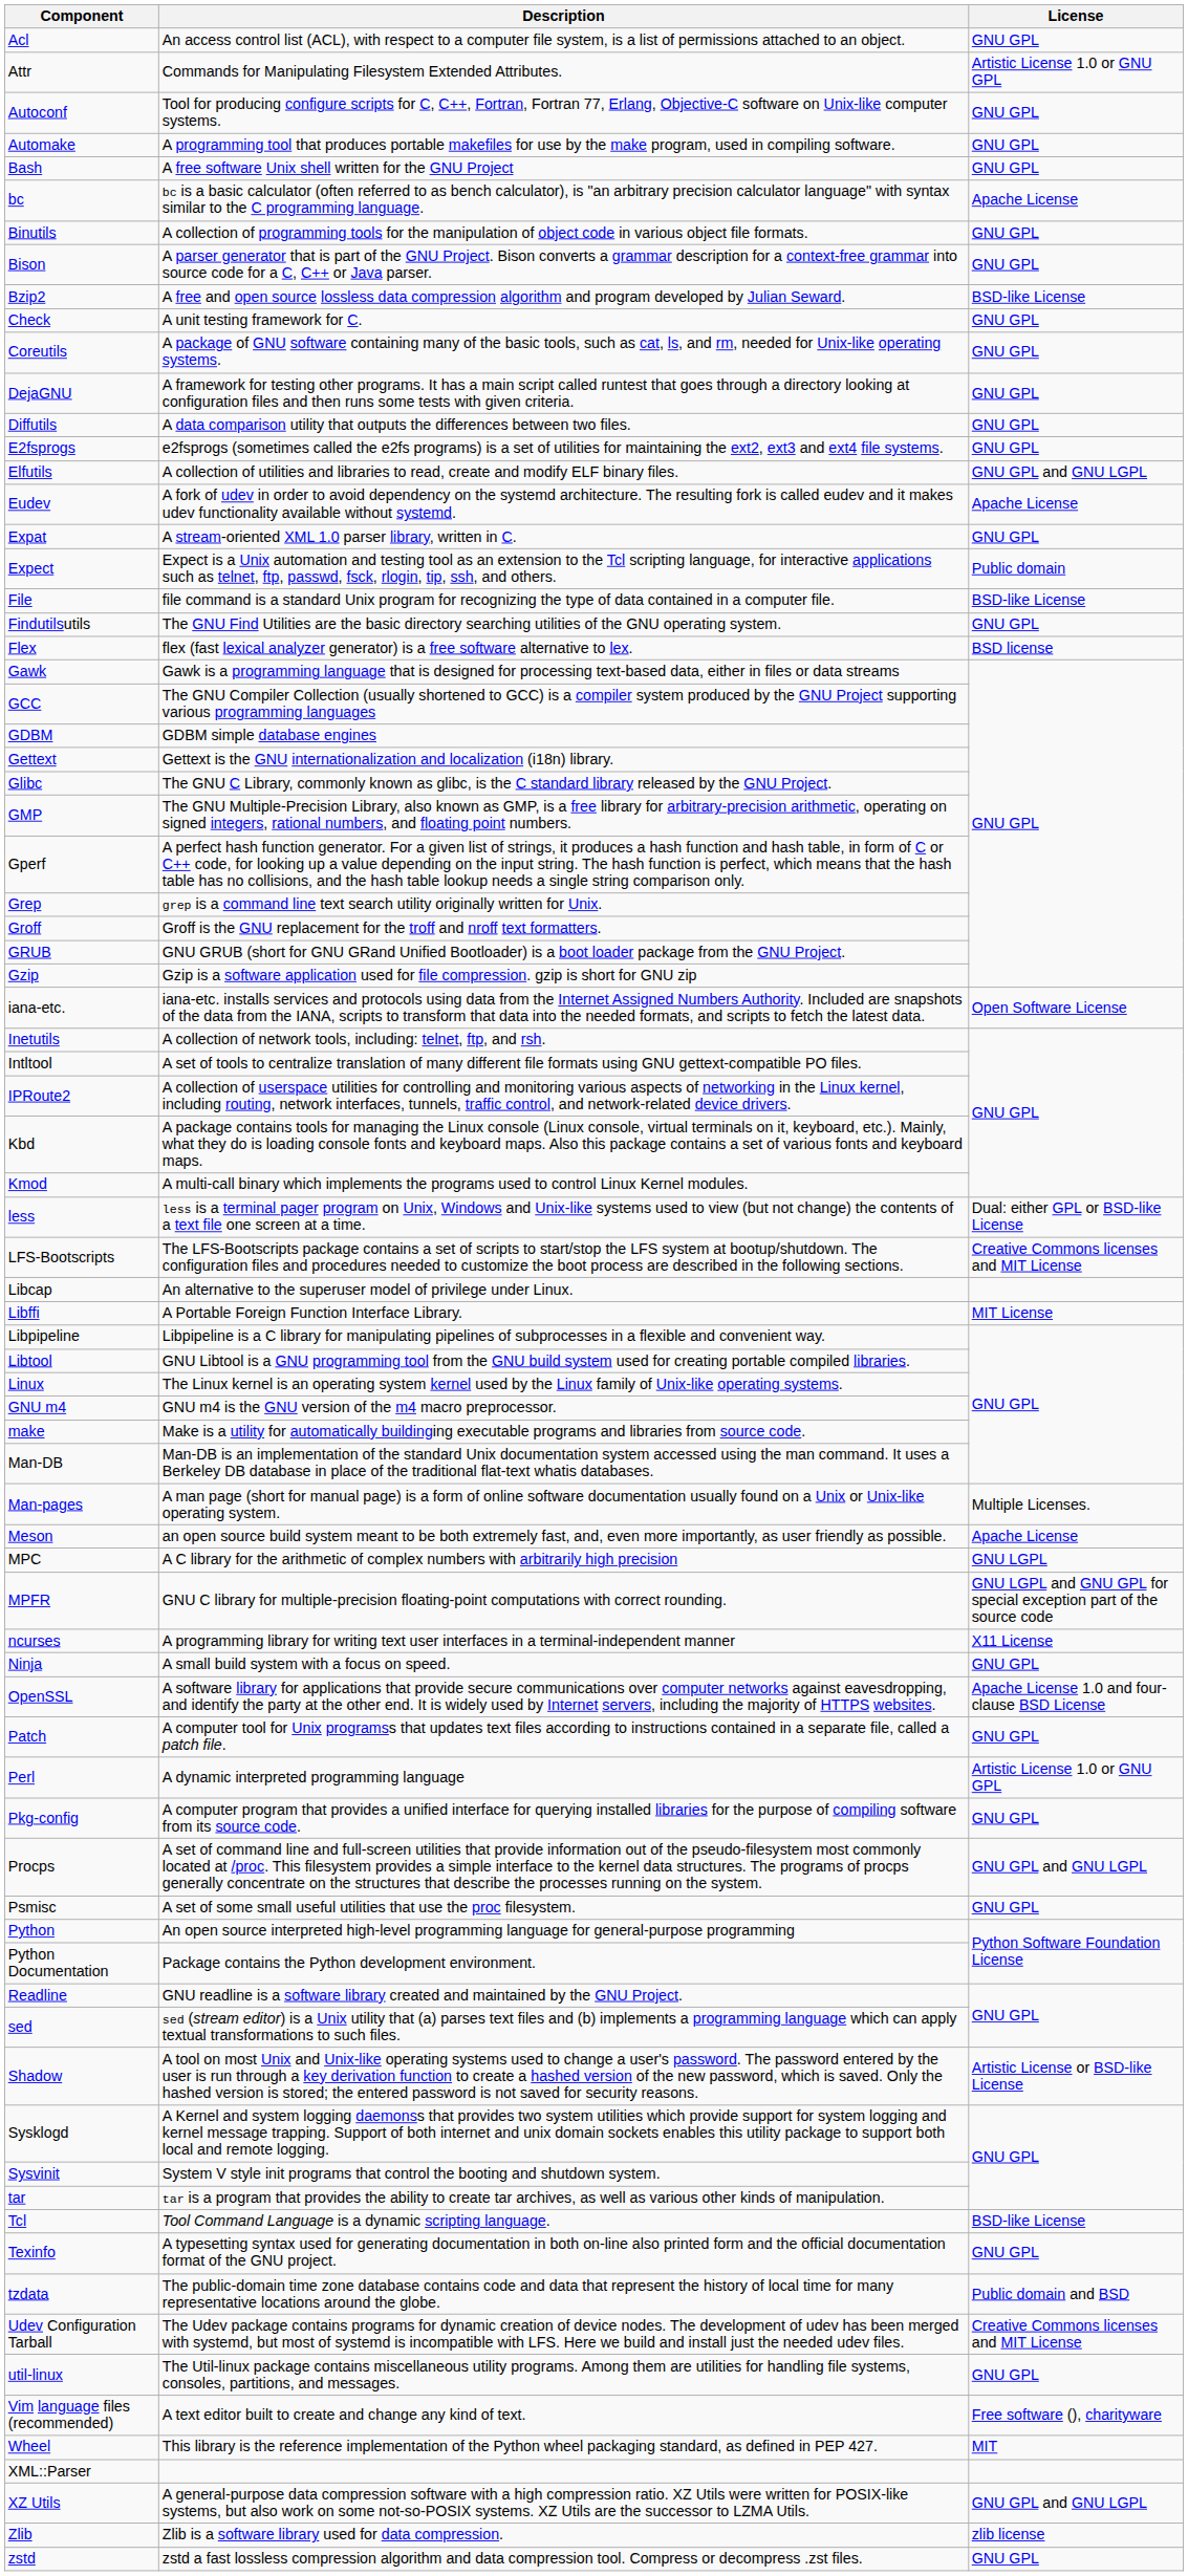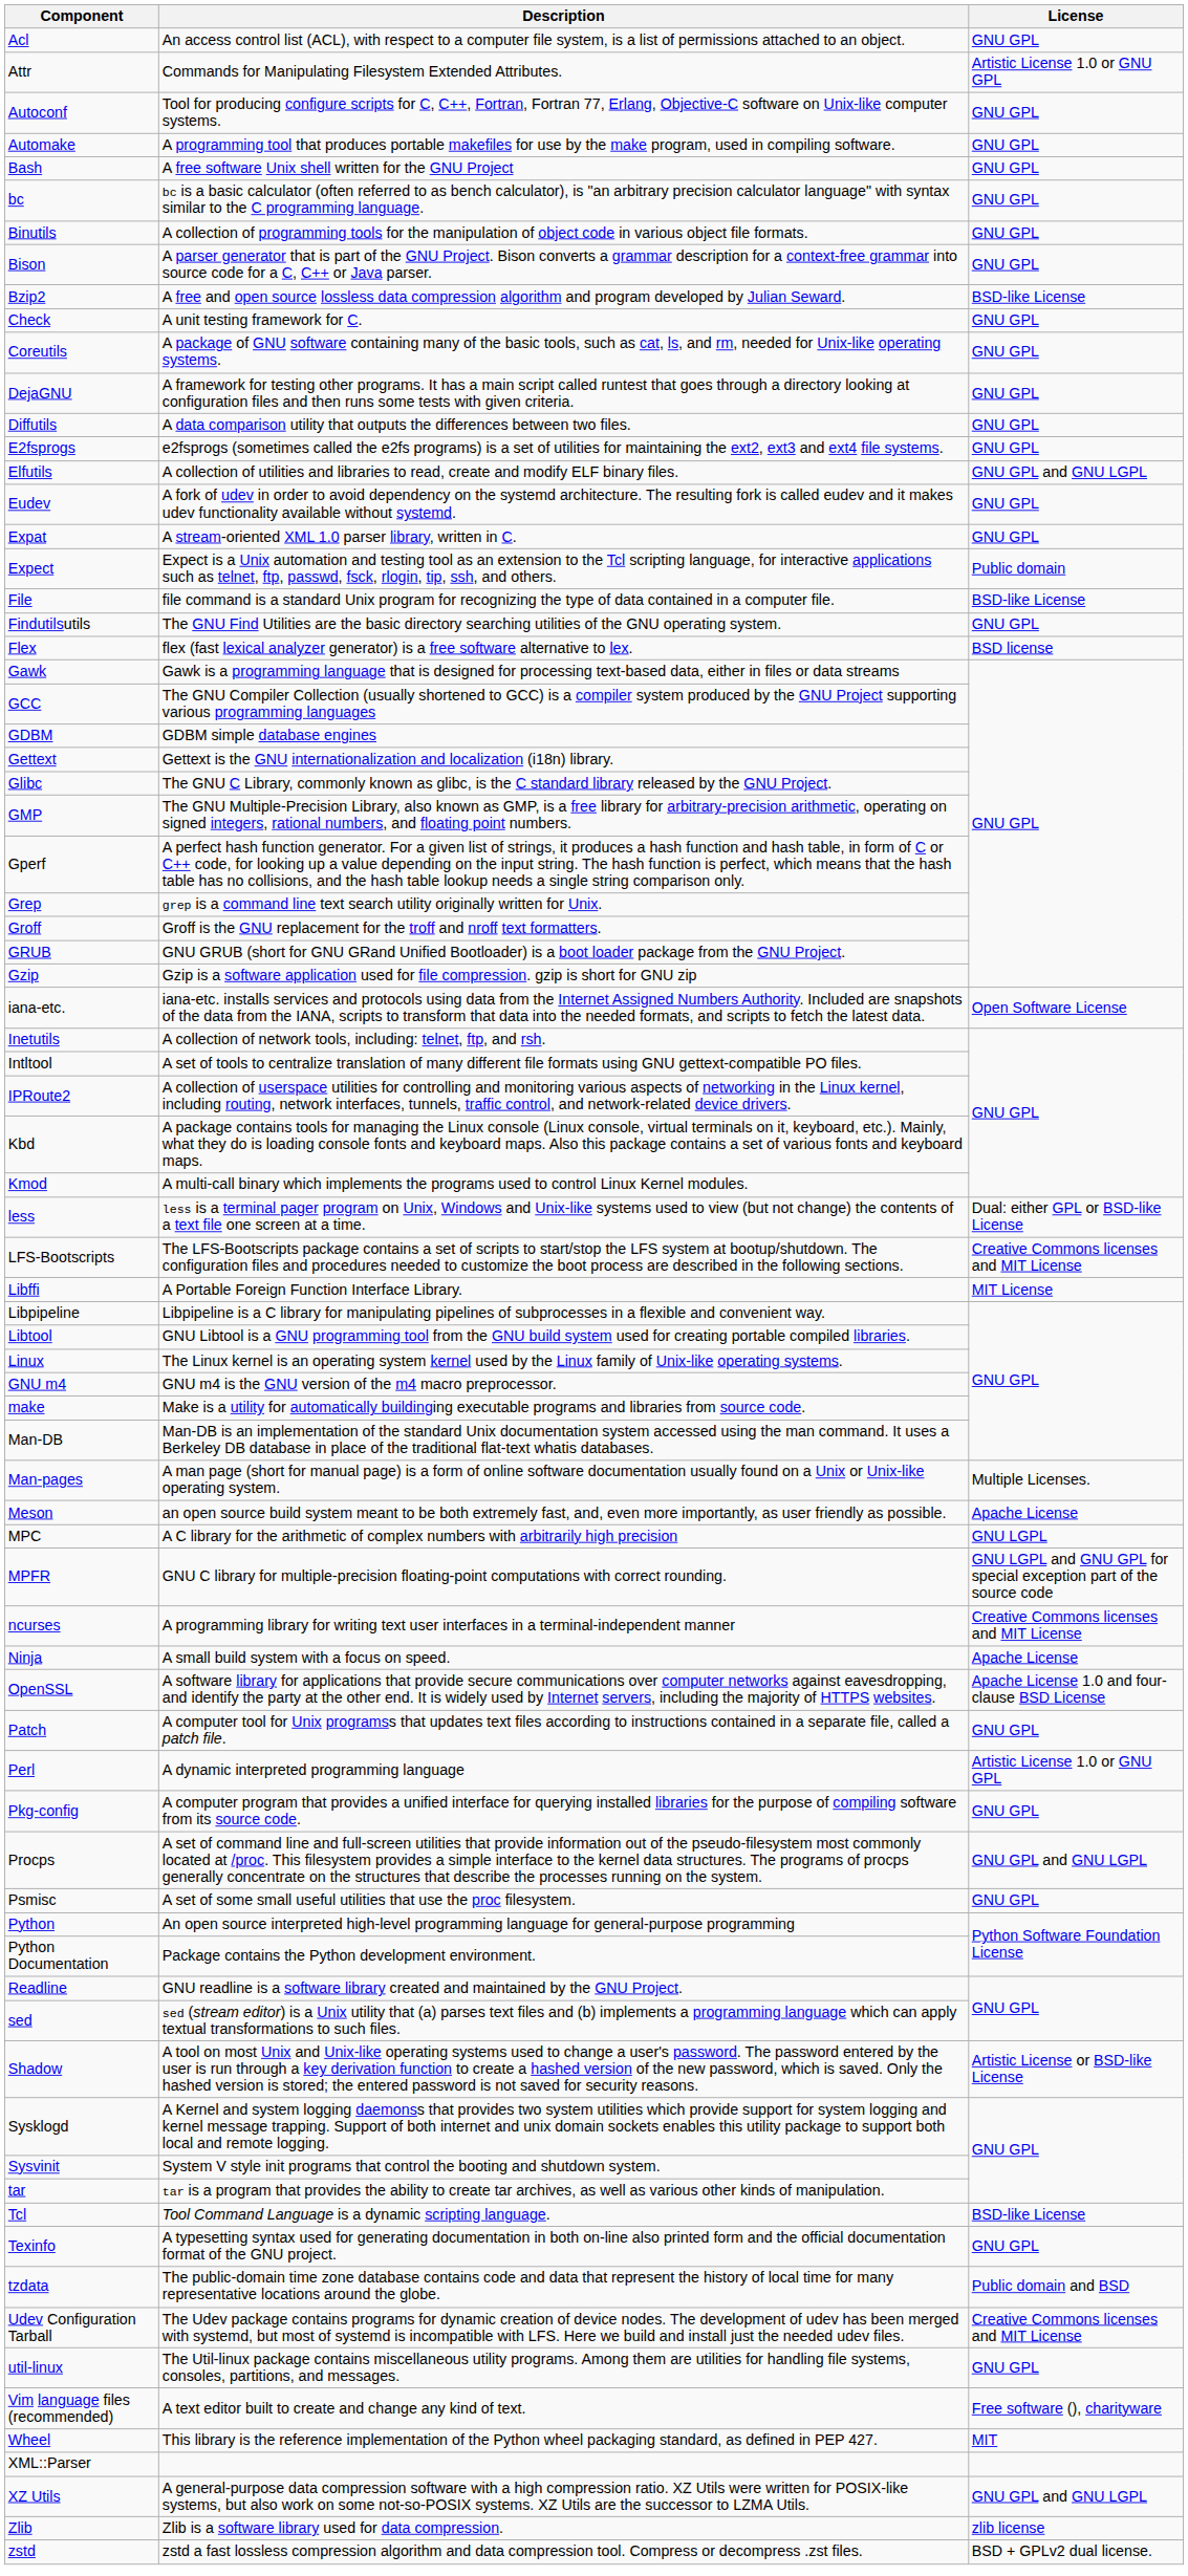bc | License: Apache License -> GNU GPL
Eudev | License: Apache License -> GNU GPL
- row: Libcap | An alternative to the superuser model of privilege under Linux.
ncurses | License: X11 License -> Creative Commons licenses and MIT License
Ninja | License: GNU GPL -> Apache License
zstd | License: GNU GPL -> BSD + GPLv2 dual license.
